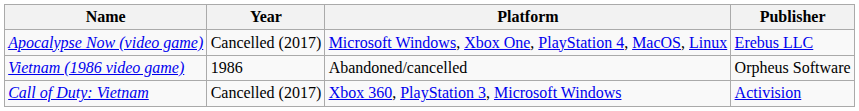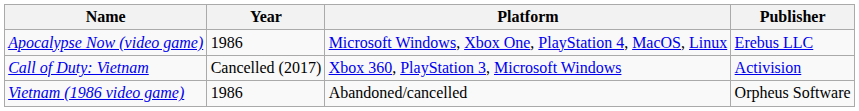Apocalypse Now (video game) | Year: Cancelled (2017) -> 1986
rows swapped: Call of Duty: Vietnam <-> Vietnam (1986 video game)
